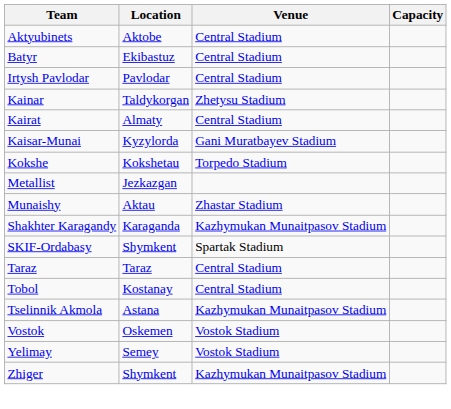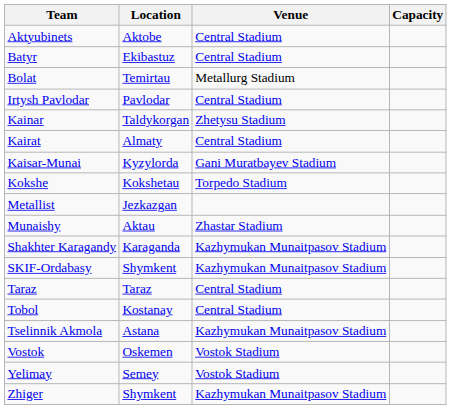+ row: Bolat | Temirtau | Metallurg Stadium
SKIF-Ordabasy | Venue: Spartak Stadium -> Kazhymukan Munaitpasov Stadium
